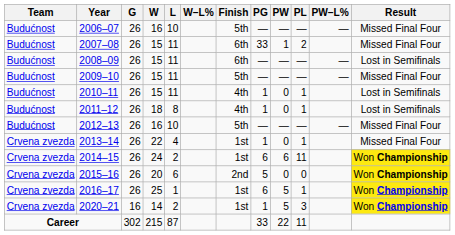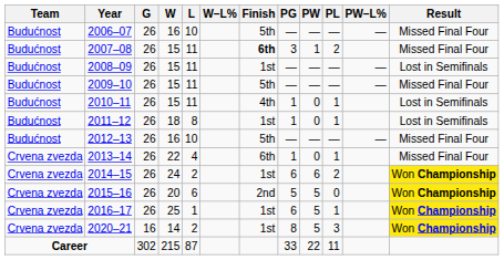2007–08 | Finish: normal -> bold
2007–08 | PG: 33 -> 3
2008–09 | Finish: 6th -> 1st
2011–12 | Finish: 4th -> 1st
2013–14 | Finish: 1st -> 6th
2014–15 | PL: 11 -> 2
2015–16 | PW: 0 -> 5
2020–21 | PG: 1 -> 8
